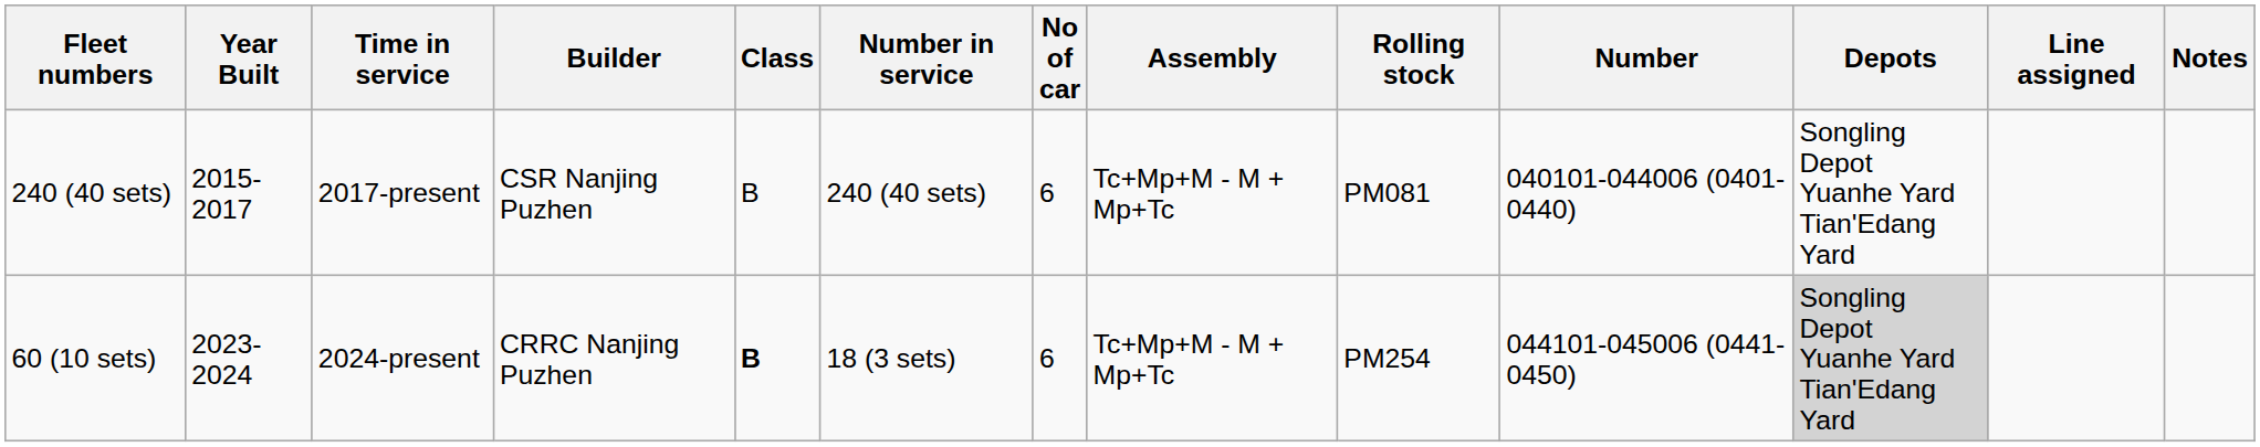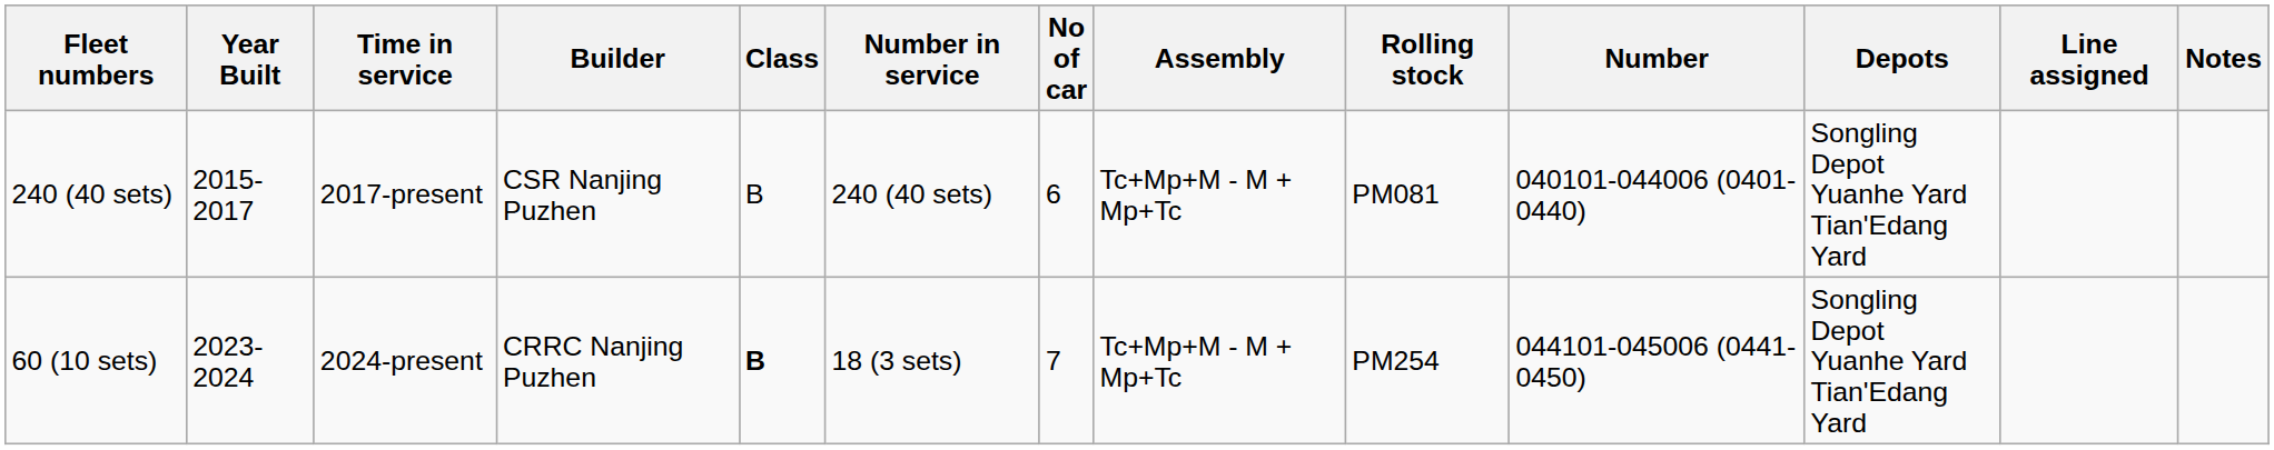60 (10 sets) | No of car: 6 -> 7
60 (10 sets) | Depots: lightgrey background -> no background
